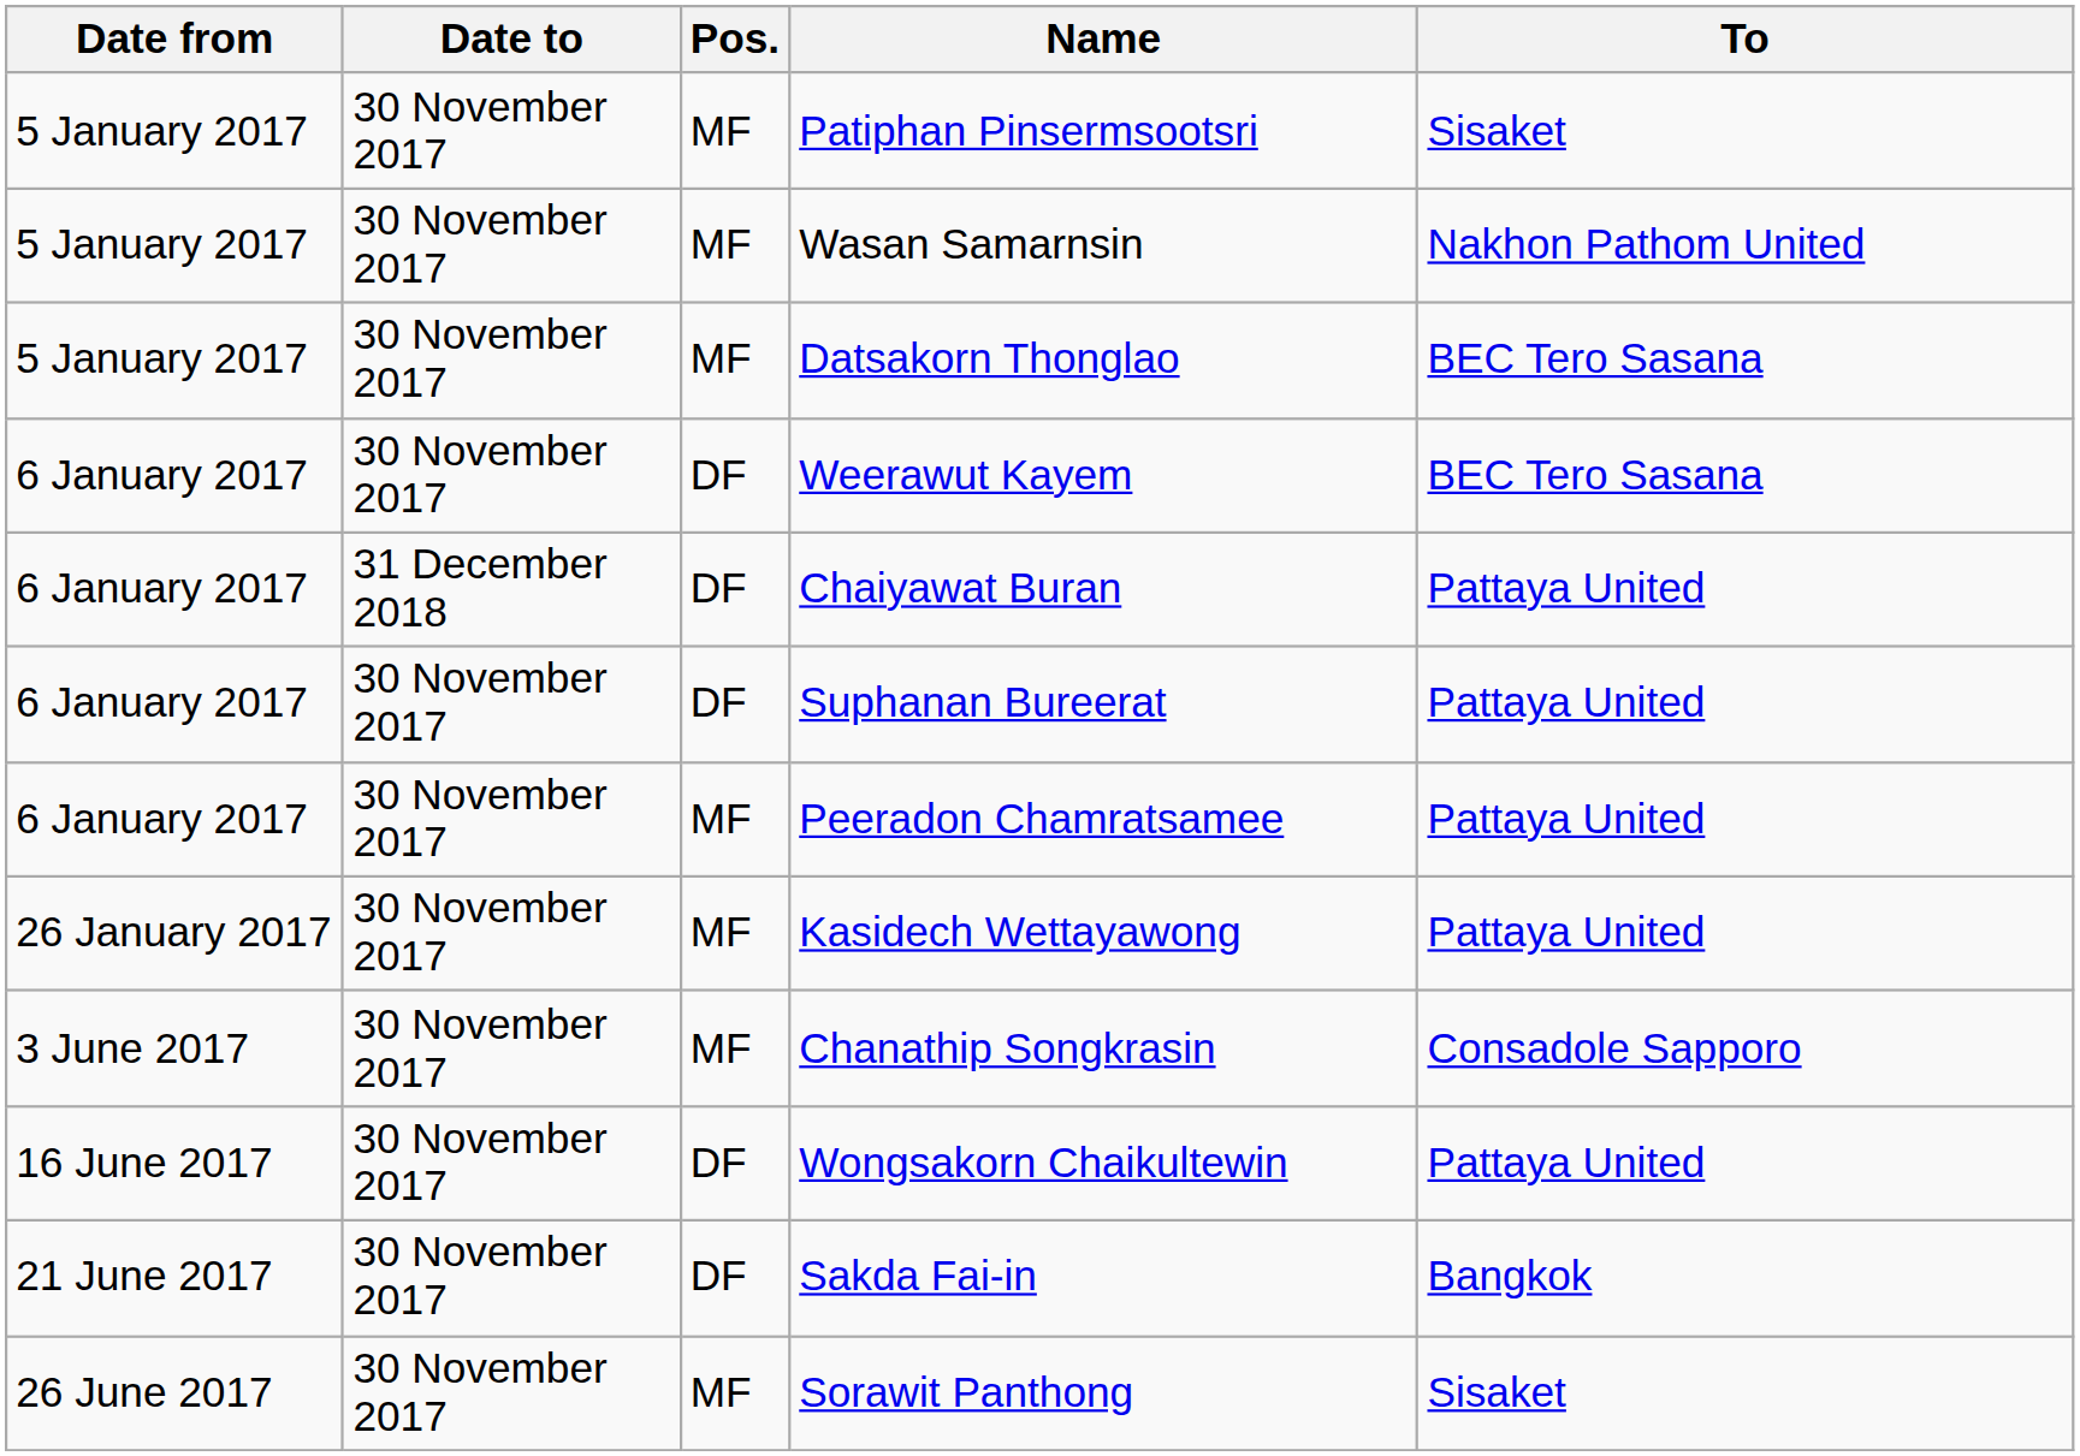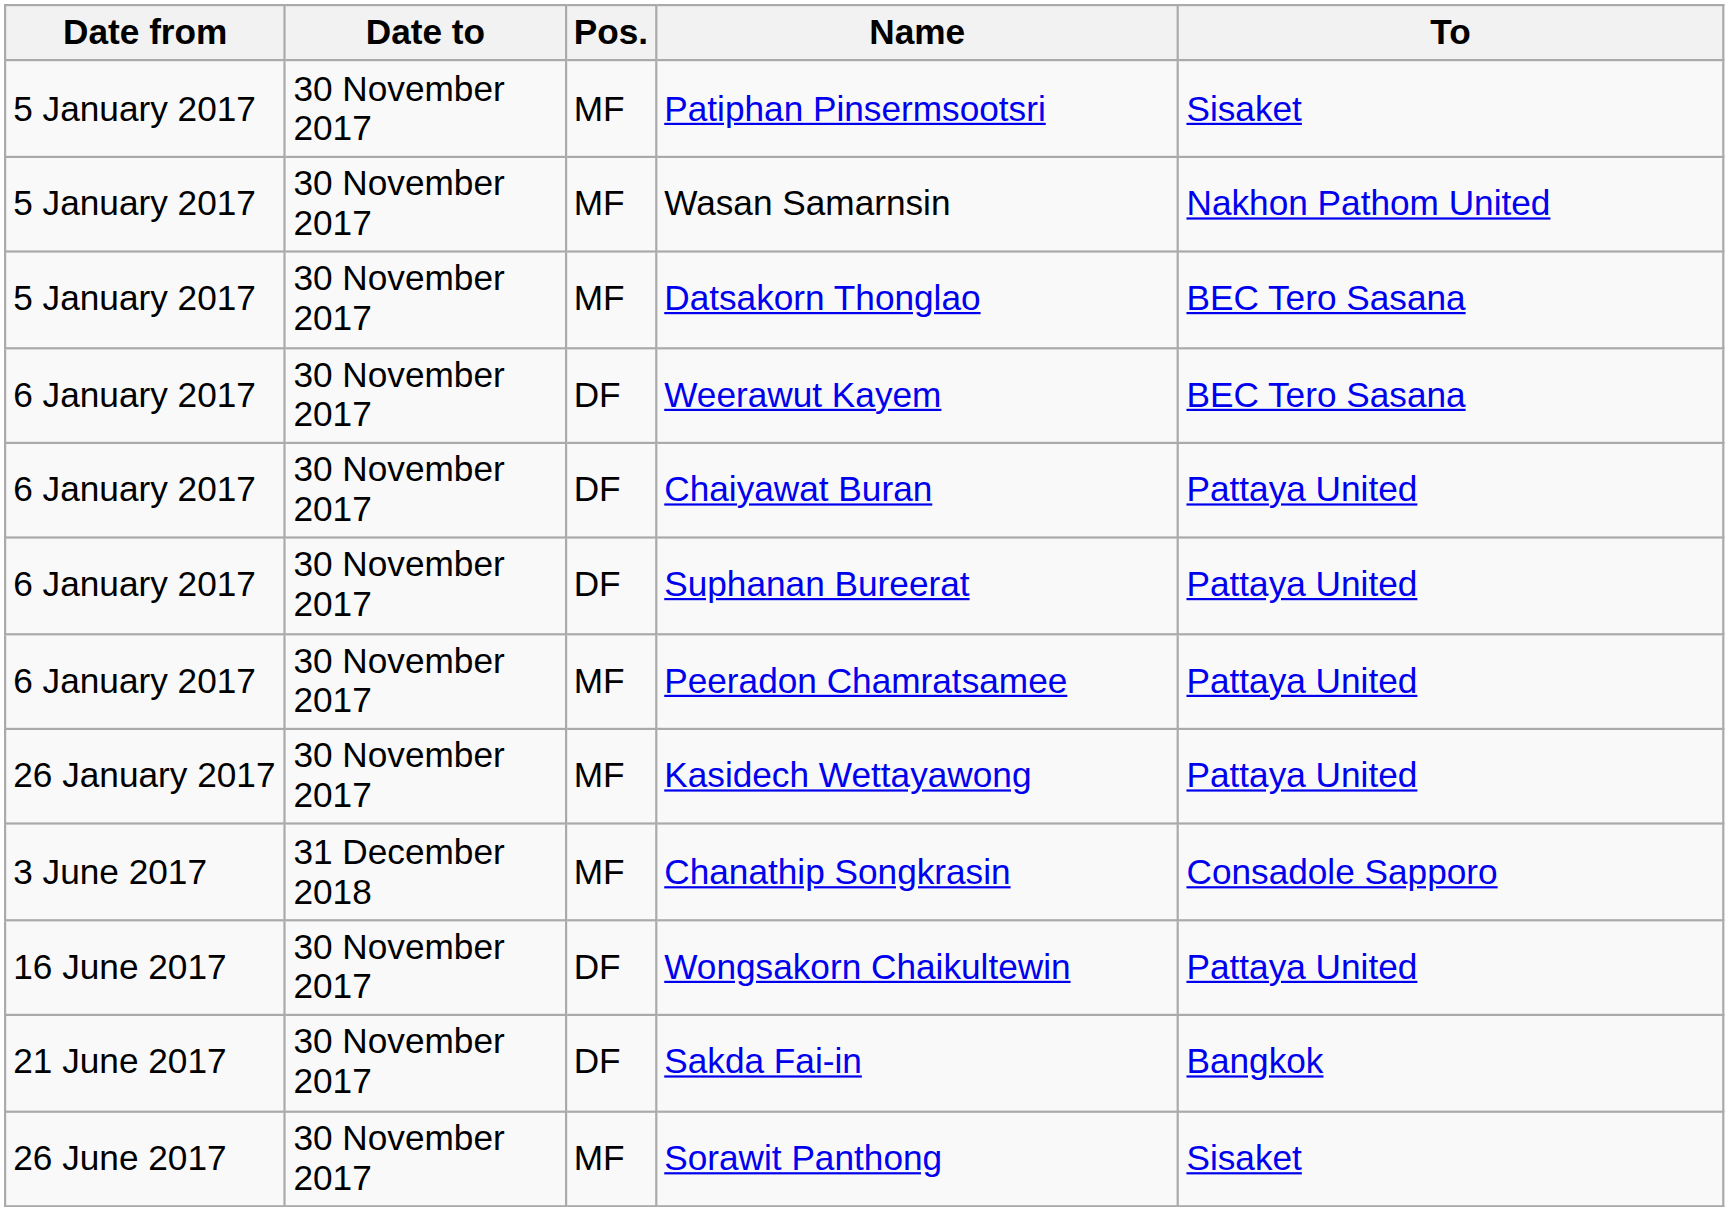Chaiyawat Buran | Date to: 31 December 2018 -> 30 November 2017
Chanathip Songkrasin | Date to: 30 November 2017 -> 31 December 2018
